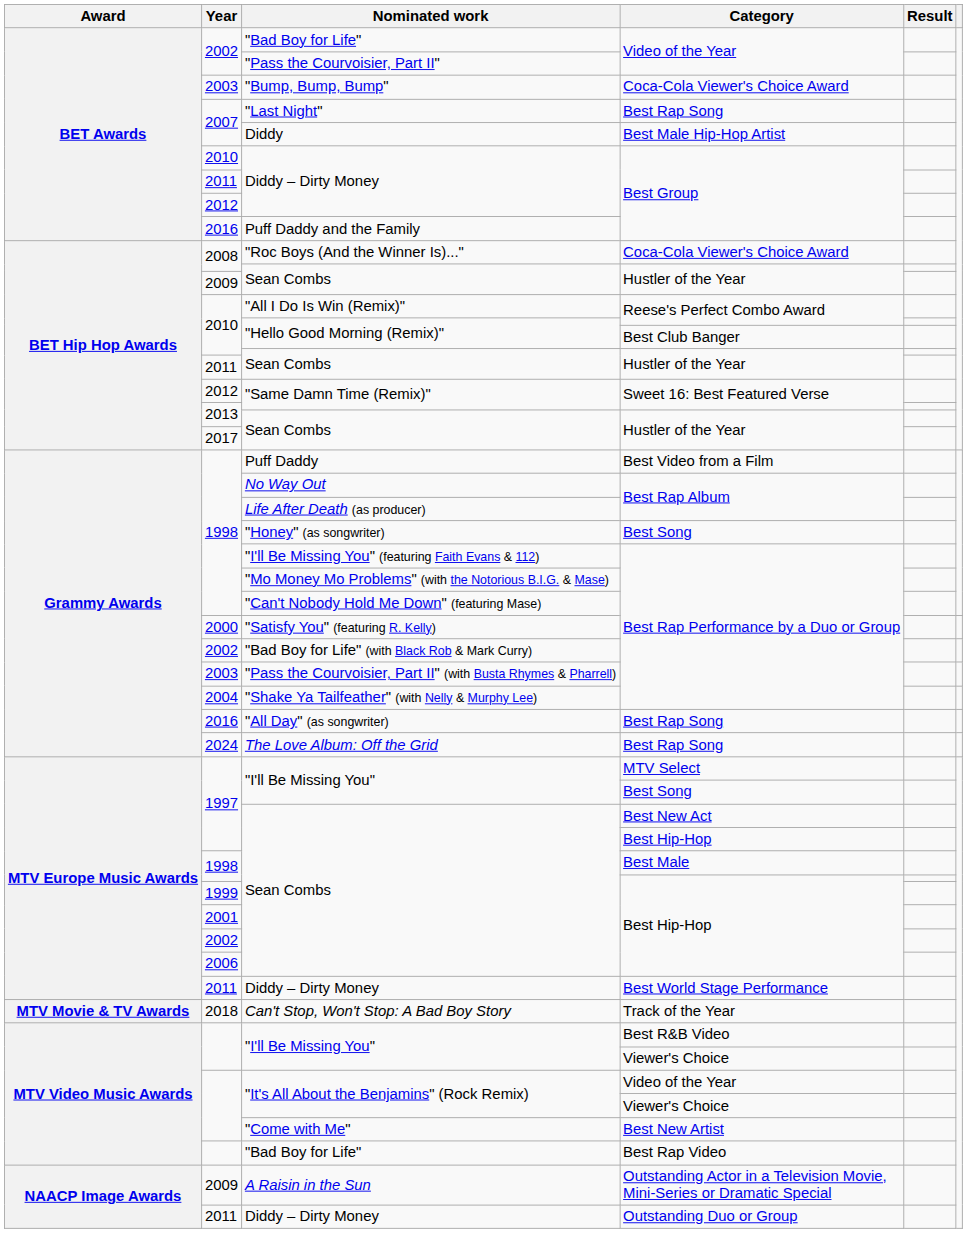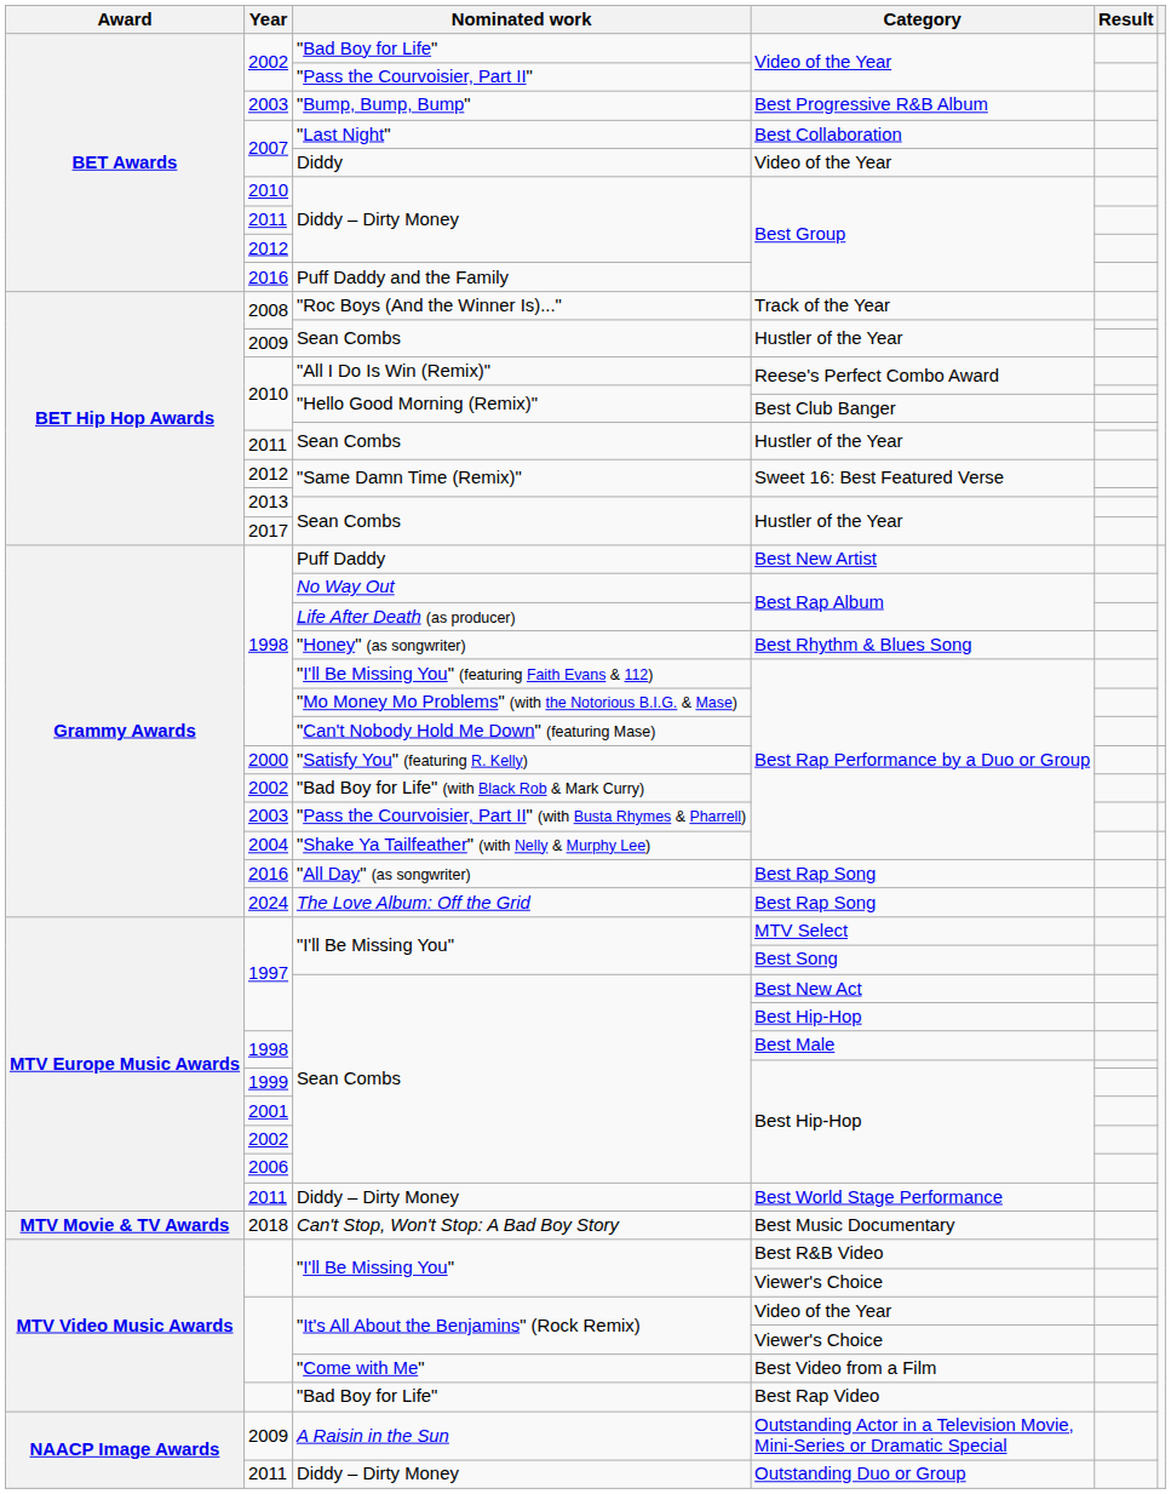"Bump, Bump, Bump" | Category: Coca-Cola Viewer's Choice Award -> Best Progressive R&B Album
"Last Night" | Category: Best Rap Song -> Best Collaboration
Diddy | Category: Best Male Hip-Hop Artist -> Video of the Year
"Roc Boys (And the Winner Is)..." | Category: Coca-Cola Viewer's Choice Award -> Track of the Year
Puff Daddy | Category: Best Video from a Film -> Best New Artist
"Honey" (as songwriter) | Category: Best Song -> Best Rhythm & Blues Song
Can't Stop, Won't Stop: A Bad Boy Story | Category: Track of the Year -> Best Music Documentary
"Come with Me" | Category: Best New Artist -> Best Video from a Film
